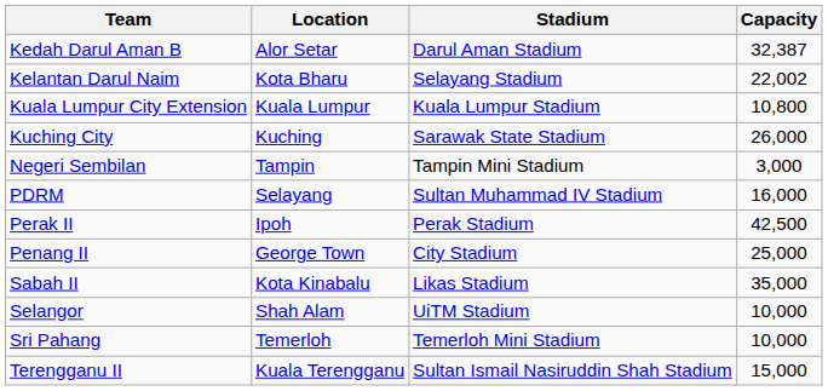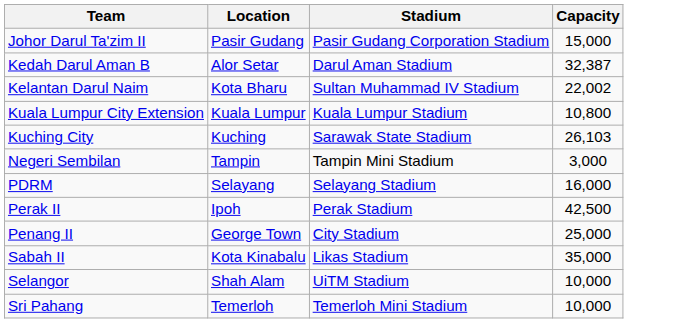+ row: Johor Darul Ta'zim II | Pasir Gudang | Pasir Gudang Corporation Stadium | 15,000
Kelantan Darul Naim | Stadium: Selayang Stadium -> Sultan Muhammad IV Stadium
Kuching City | Capacity: 26,000 -> 26,103
PDRM | Stadium: Sultan Muhammad IV Stadium -> Selayang Stadium
- row: Terengganu II | Kuala Terengganu | Sultan Ismail Nasiruddin Shah Stadium | 15,000
